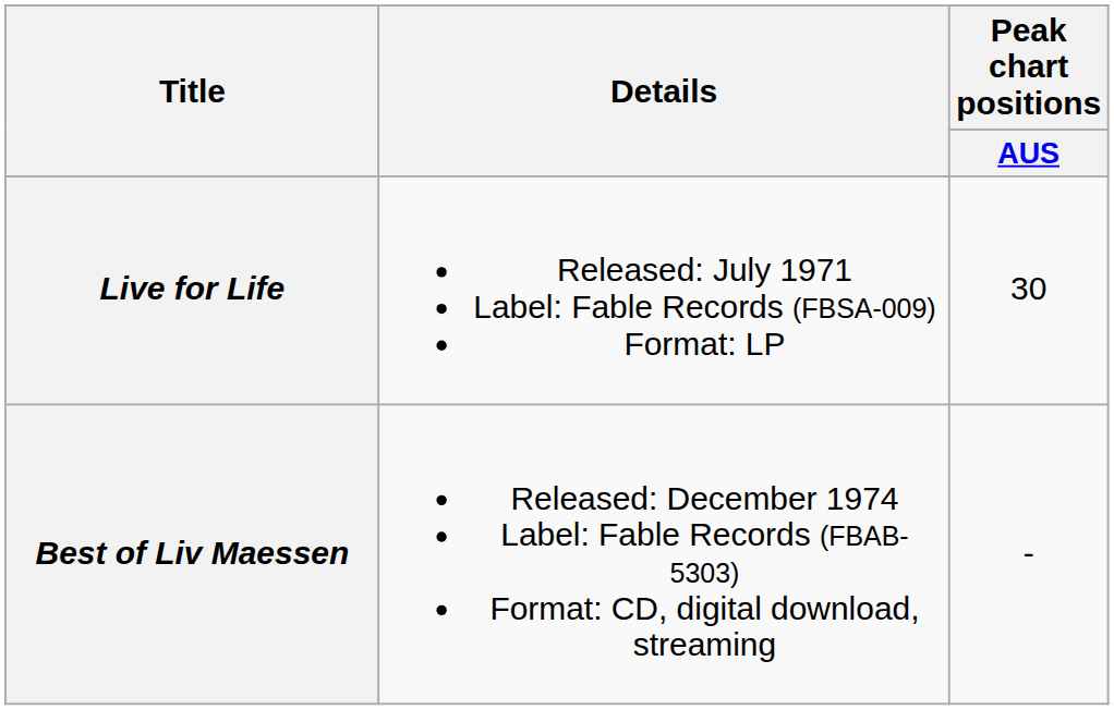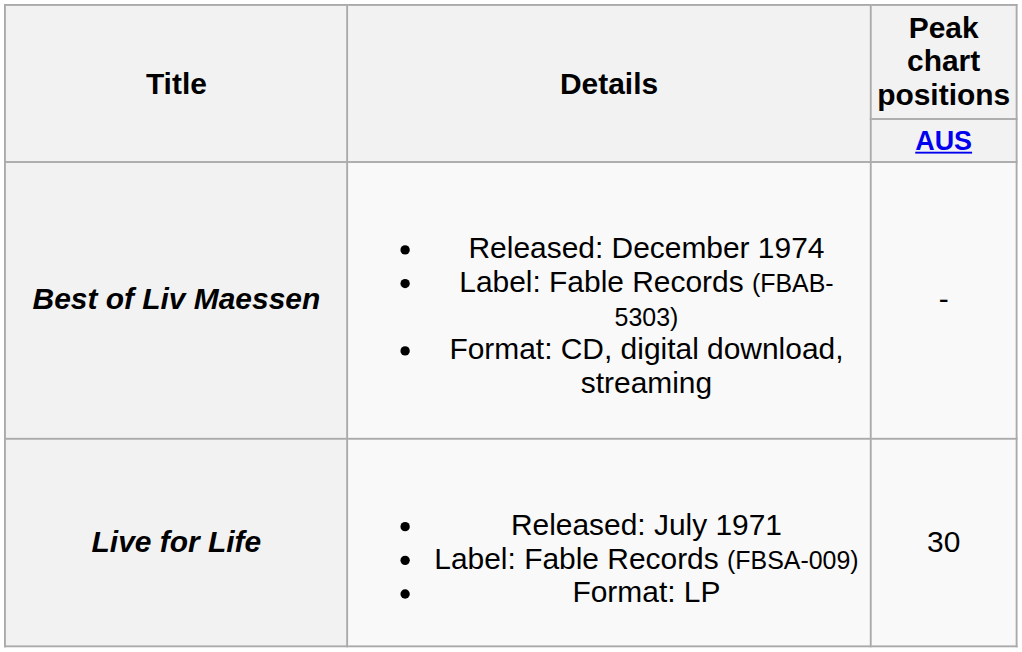rows swapped: Live for Life <-> Best of Liv Maessen
